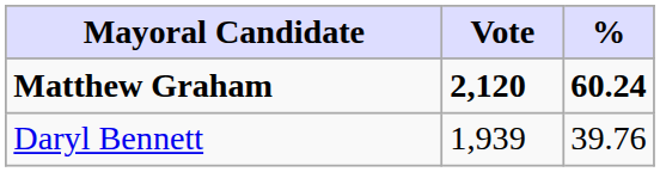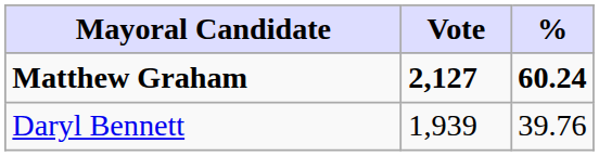Matthew Graham | Vote: 2,120 -> 2,127
